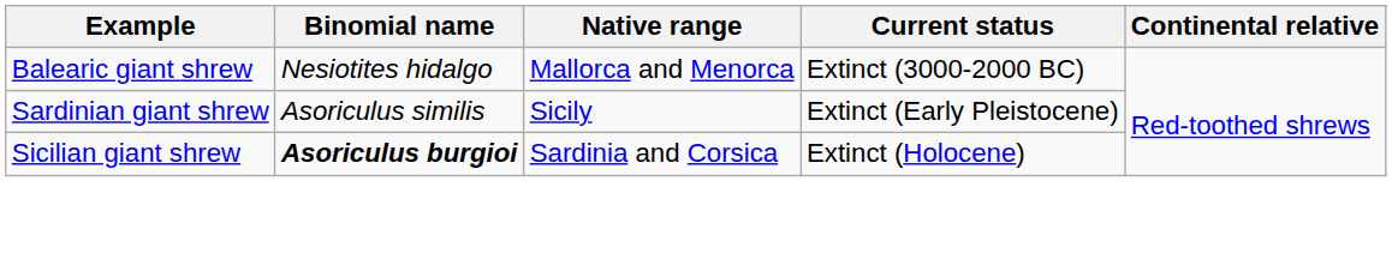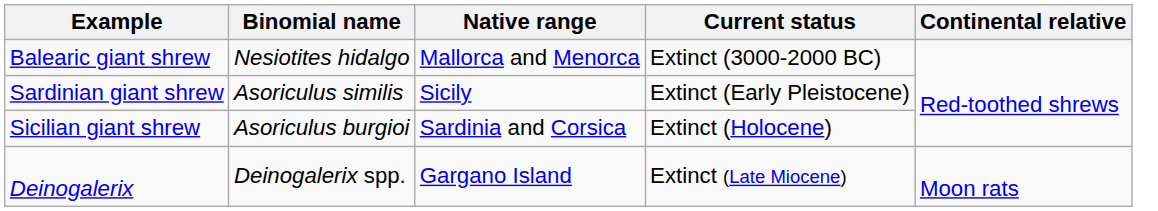Sicilian giant shrew | Binomial name: bold -> normal
+ row: Deinogalerix | Deinogalerix spp. | Gargano Island | Extinct (Late Miocene) | Moon rats
